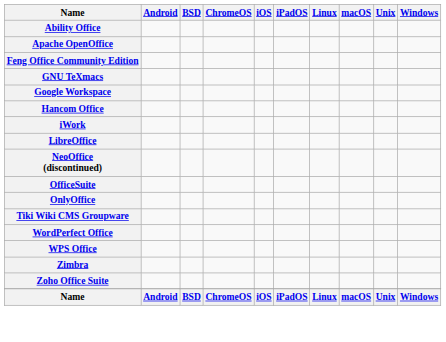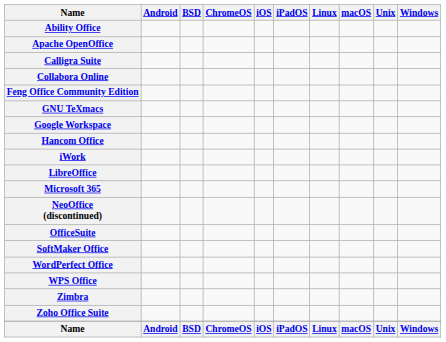+ row: Calligra Suite
+ row: Collabora Online
+ row: Microsoft 365
- row: OnlyOffice
+ row: SoftMaker Office
- row: Tiki Wiki CMS Groupware
